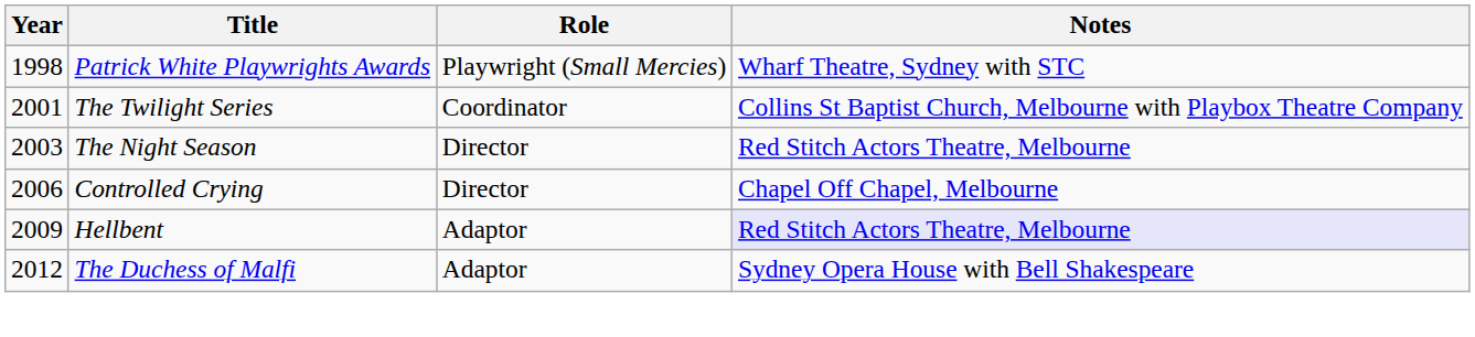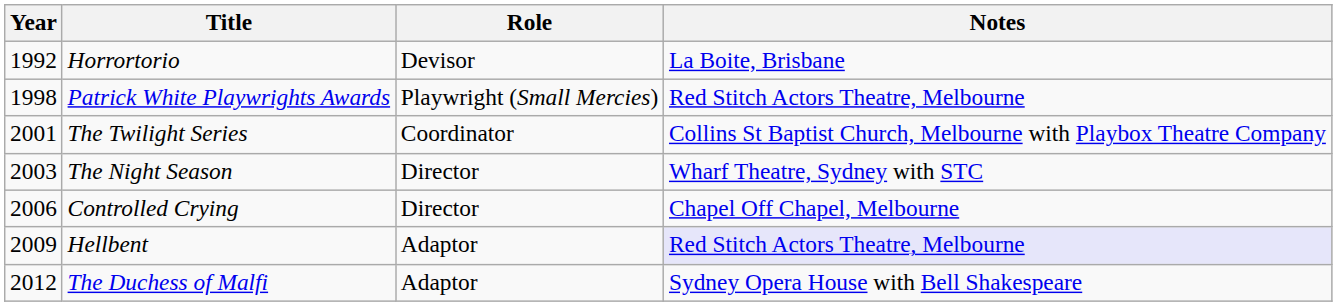+ row: 1992 | Horrortorio | Devisor | La Boite, Brisbane
Patrick White Playwrights Awards | Notes: Wharf Theatre, Sydney with STC -> Red Stitch Actors Theatre, Melbourne
The Night Season | Notes: Red Stitch Actors Theatre, Melbourne -> Wharf Theatre, Sydney with STC
